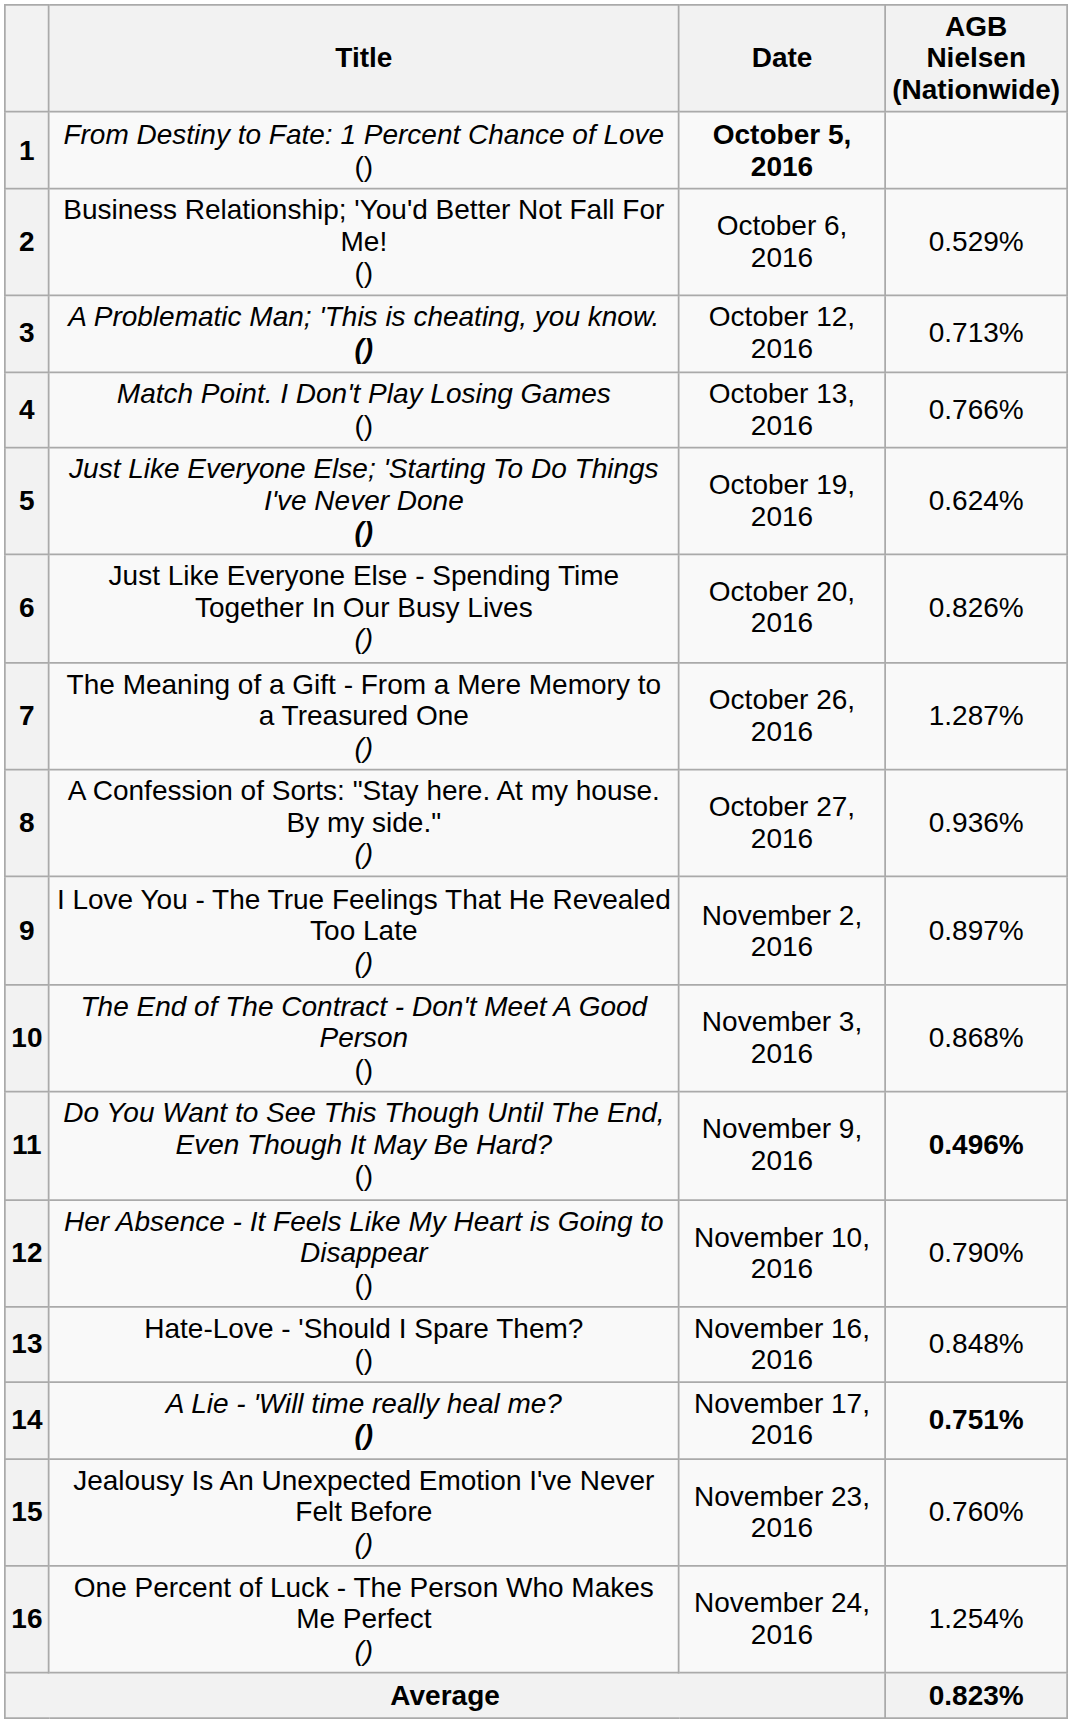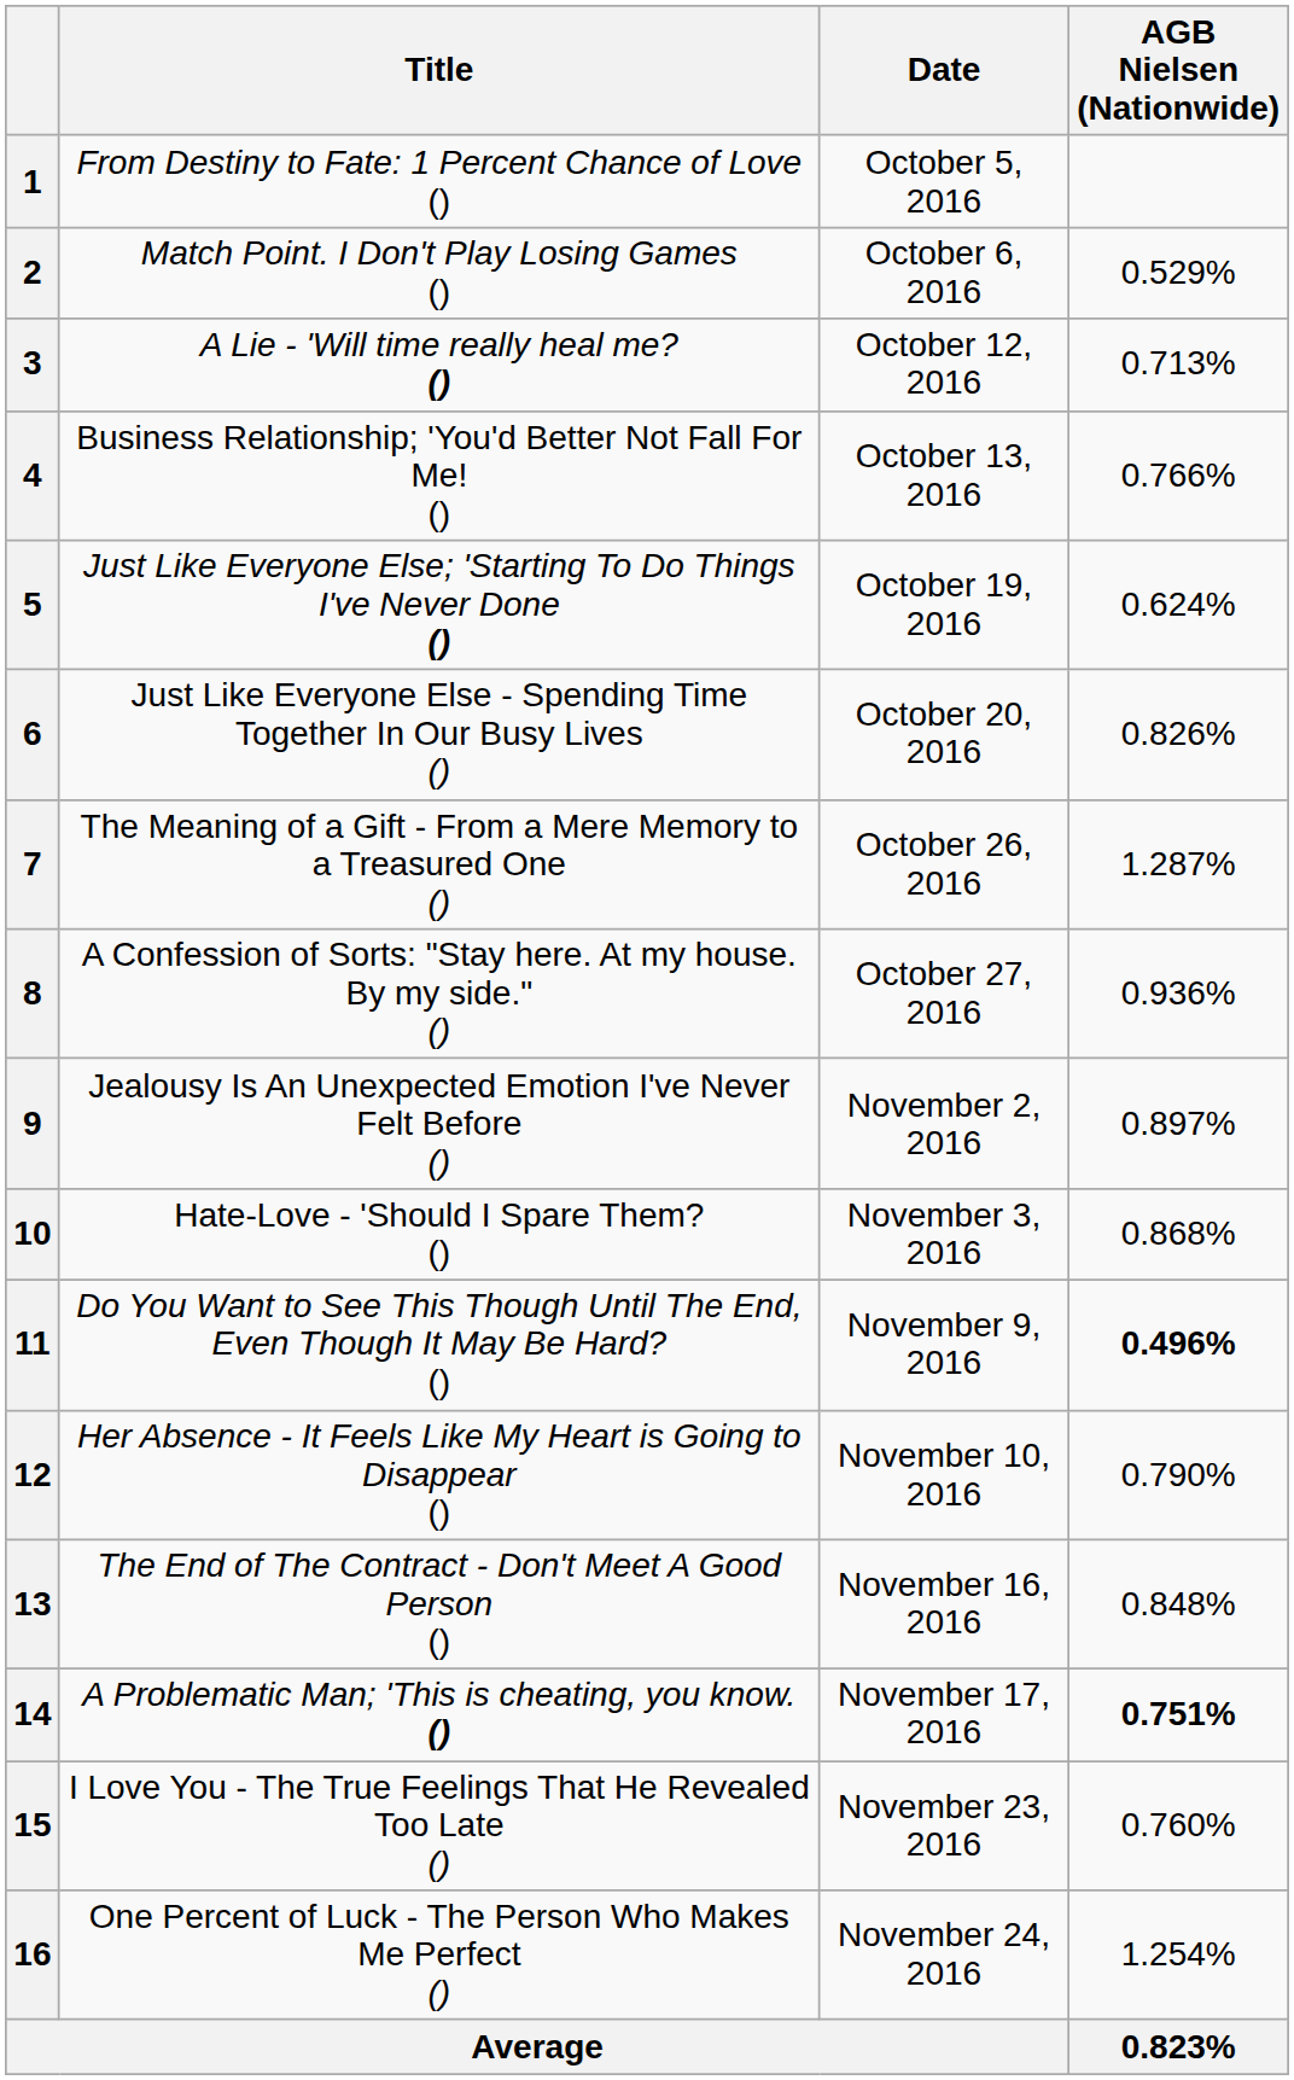1 | Date: bold -> normal
2 | Title: Business Relationship; 'You'd Better Not Fall For Me! () -> Match Point. I Don't Play Losing Games ()
3 | Title: A Problematic Man; 'This is cheating, you know. () -> A Lie - 'Will time really heal me? ()
4 | Title: Match Point. I Don't Play Losing Games () -> Business Relationship; 'You'd Better Not Fall For Me! ()
9 | Title: I Love You - The True Feelings That He Revealed Too Late () -> Jealousy Is An Unexpected Emotion I've Never Felt Before ()
10 | Title: The End of The Contract - Don't Meet A Good Person () -> Hate-Love - 'Should I Spare Them? ()
13 | Title: Hate-Love - 'Should I Spare Them? () -> The End of The Contract - Don't Meet A Good Person ()
14 | Title: A Lie - 'Will time really heal me? () -> A Problematic Man; 'This is cheating, you know. ()
15 | Title: Jealousy Is An Unexpected Emotion I've Never Felt Before () -> I Love You - The True Feelings That He Revealed Too Late ()
